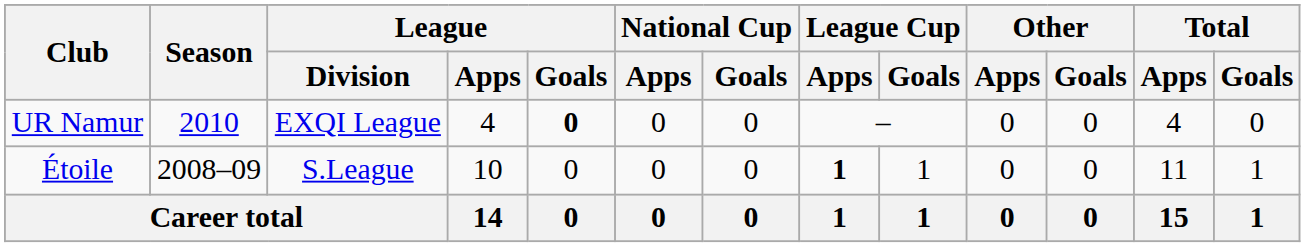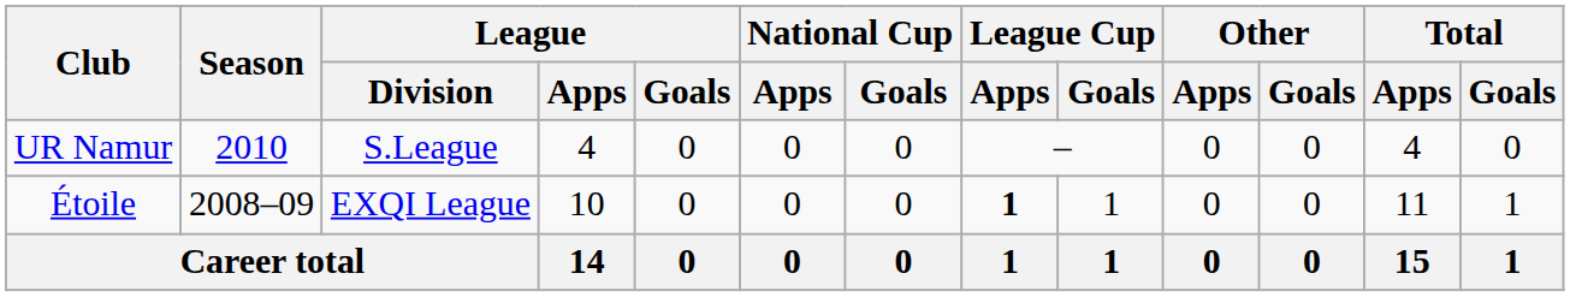UR Namur | League / Division: EXQI League -> S.League
UR Namur | League / Goals: bold -> normal
Étoile | League / Division: S.League -> EXQI League
